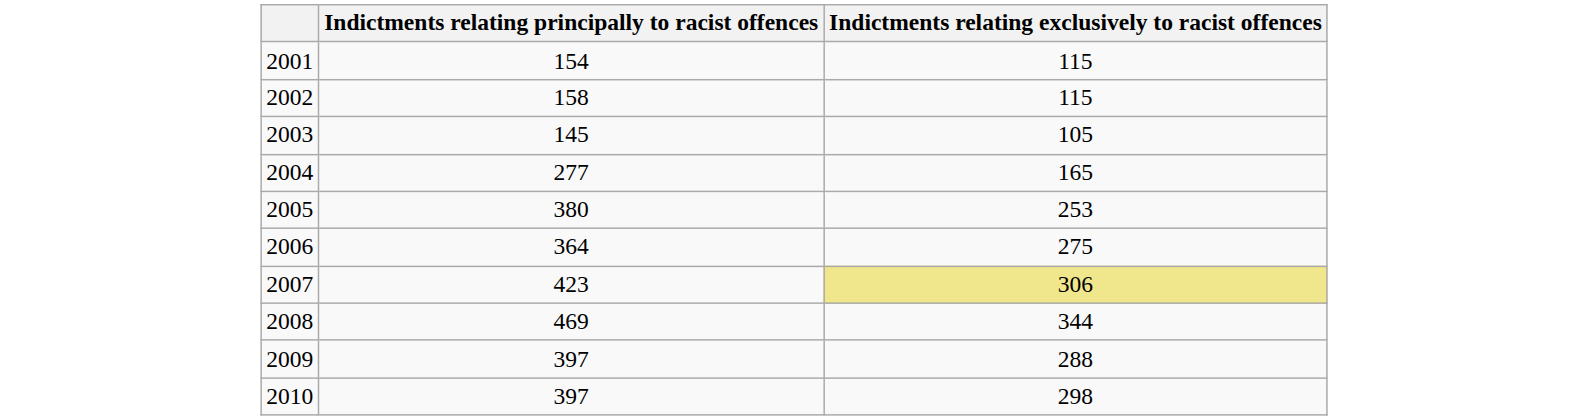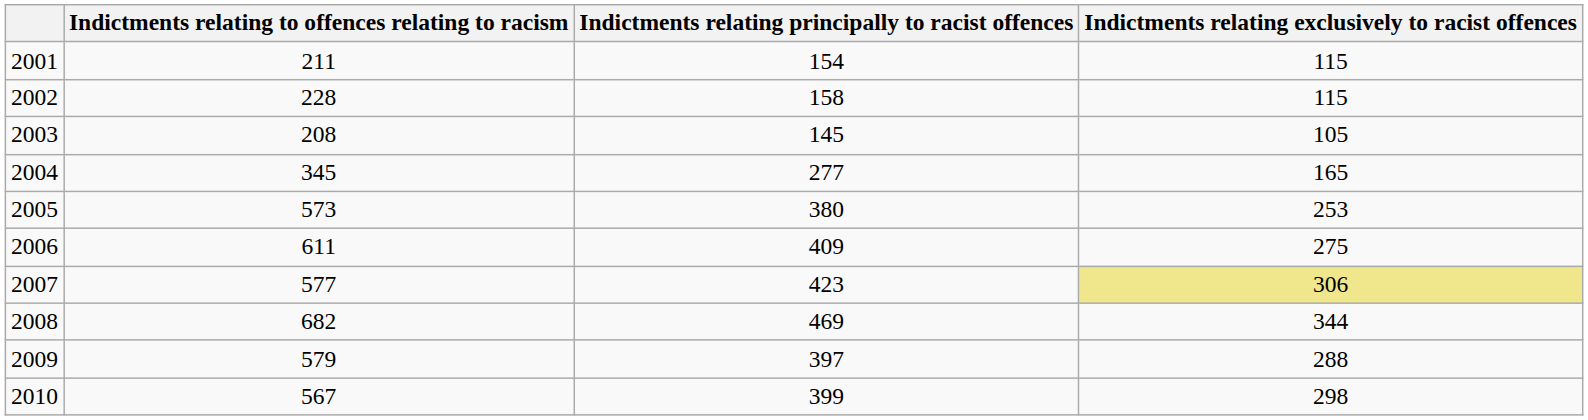+ column: Indictments relating to offences relating to racism | 211 | 228 | 208 | 345 | 573 | 611 | 577 | 682 | 579 | 567
2006 | Indictments relating principally to racist offences: 364 -> 409
2010 | Indictments relating principally to racist offences: 397 -> 399
